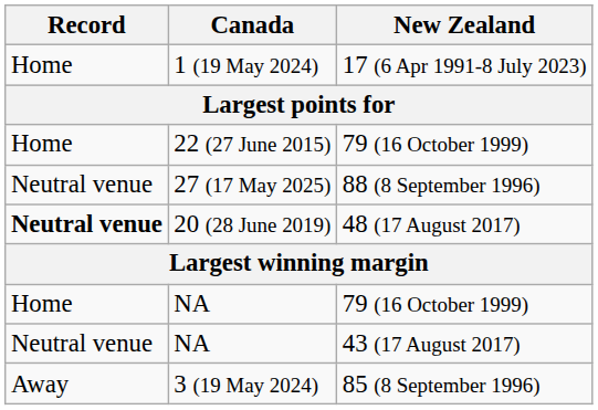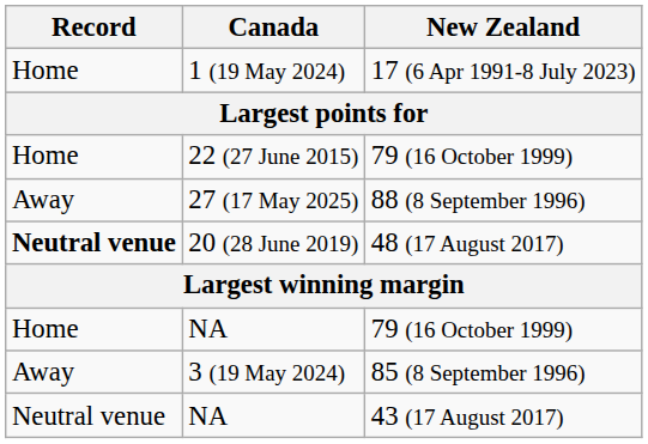27 (17 May 2025) | Record: Neutral venue -> Away
rows swapped: 3 (19 May 2024) <-> NA / 43 (17 August 2017)
